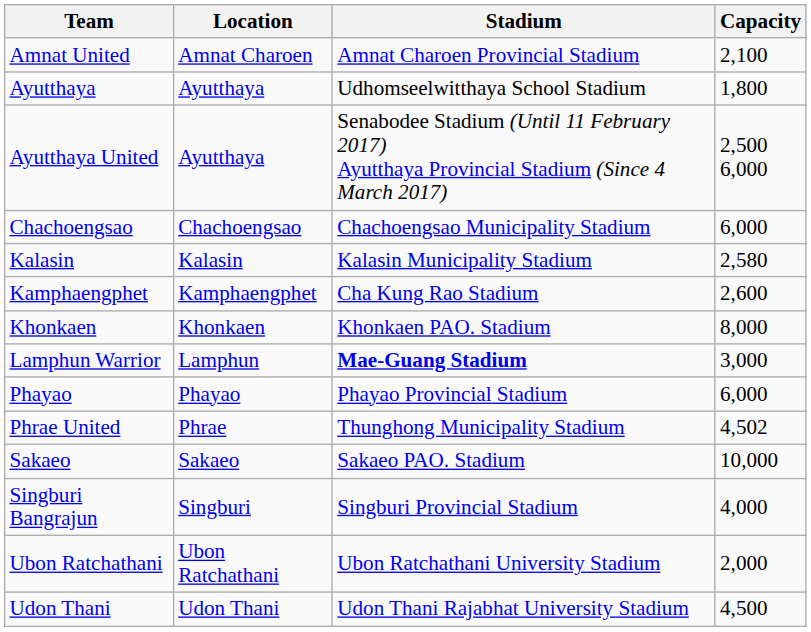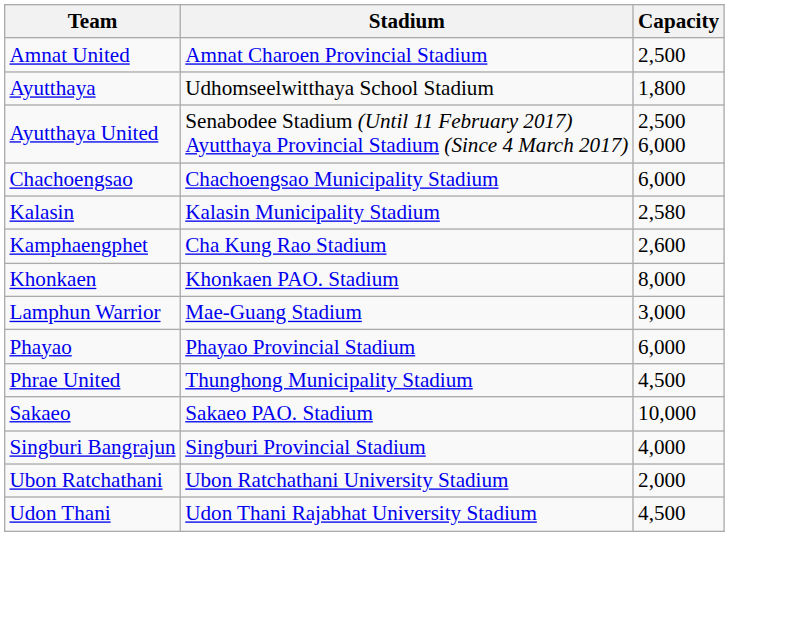- column: Location | Amnat Charoen | Ayutthaya | Ayutthaya | Chachoengsao | Kalasin | Kamphaengphet | Khonkaen | Lamphun | Phayao | Phrae | Sakaeo | Singburi | Ubon Ratchathani | Udon Thani
Amnat United | Capacity: 2,100 -> 2,500
Lamphun Warrior | Stadium: bold -> normal
Phrae United | Capacity: 4,502 -> 4,500
